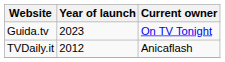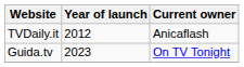rows swapped: TVDaily.it <-> Guida.tv
